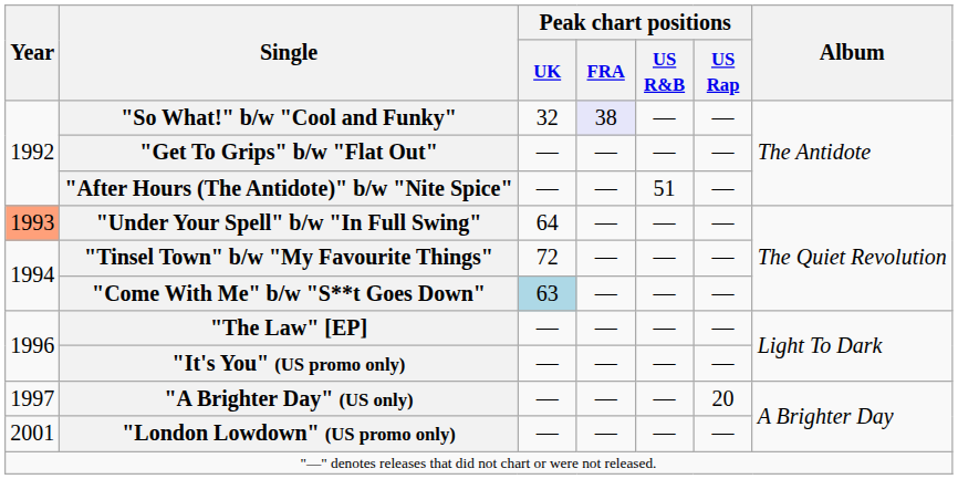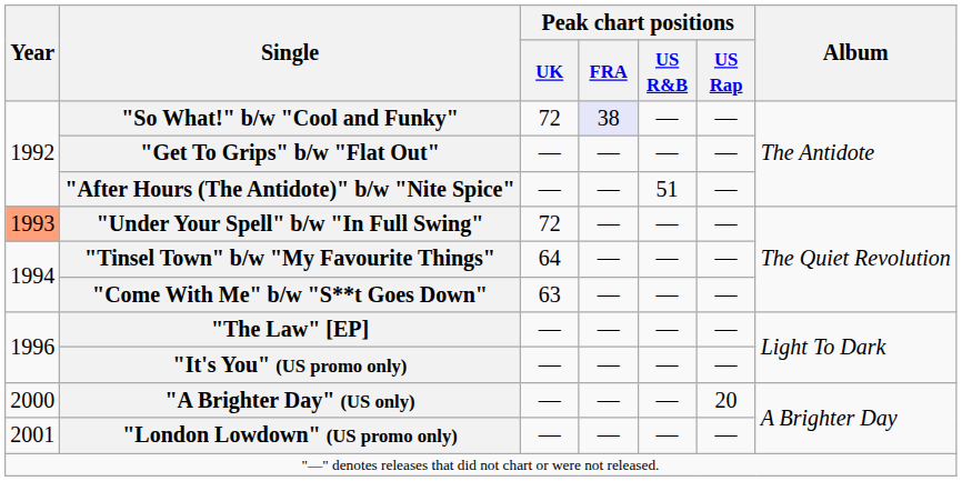"So What!" b/w "Cool and Funky" | Peak chart positions / UK: 32 -> 72
"Under Your Spell" b/w "In Full Swing" | Peak chart positions / UK: 64 -> 72
"Tinsel Town" b/w "My Favourite Things" | Peak chart positions / UK: 72 -> 64
"Come With Me" b/w "S**t Goes Down" | Peak chart positions / UK: lightblue background -> no background
"A Brighter Day" (US only) | Year: 1997 -> 2000
